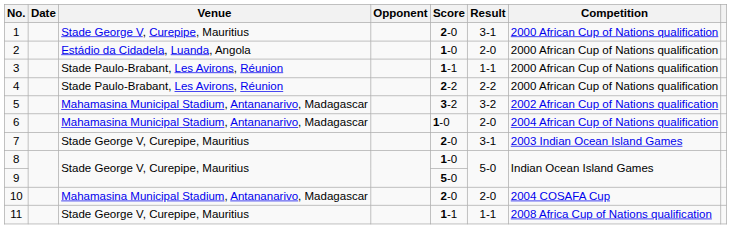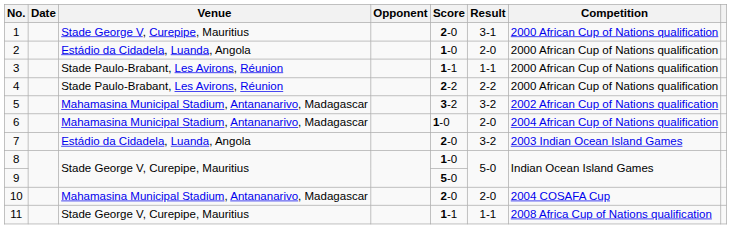7 | Venue: Stade George V, Curepipe, Mauritius -> Estádio da Cidadela, Luanda, Angola
7 | Result: 3-1 -> 3-2
